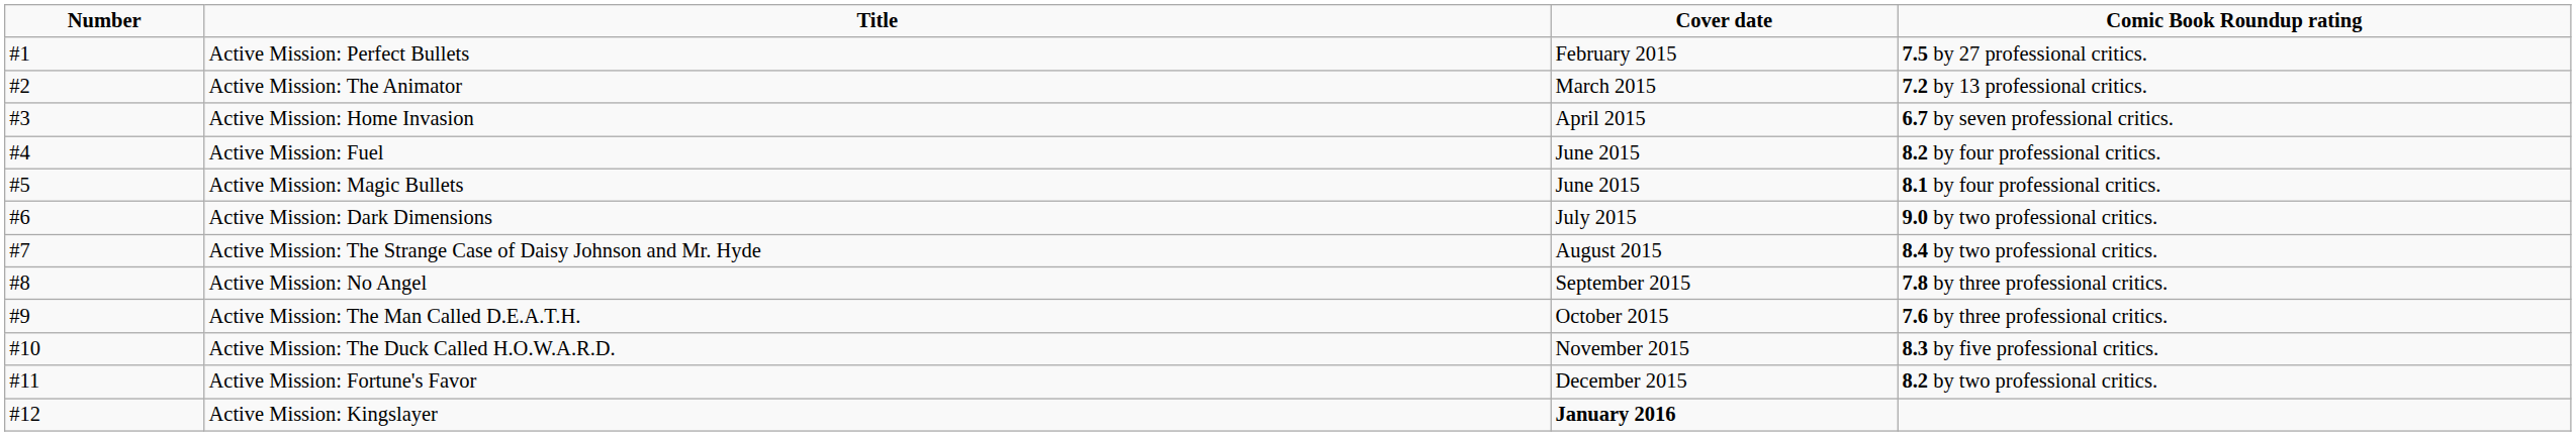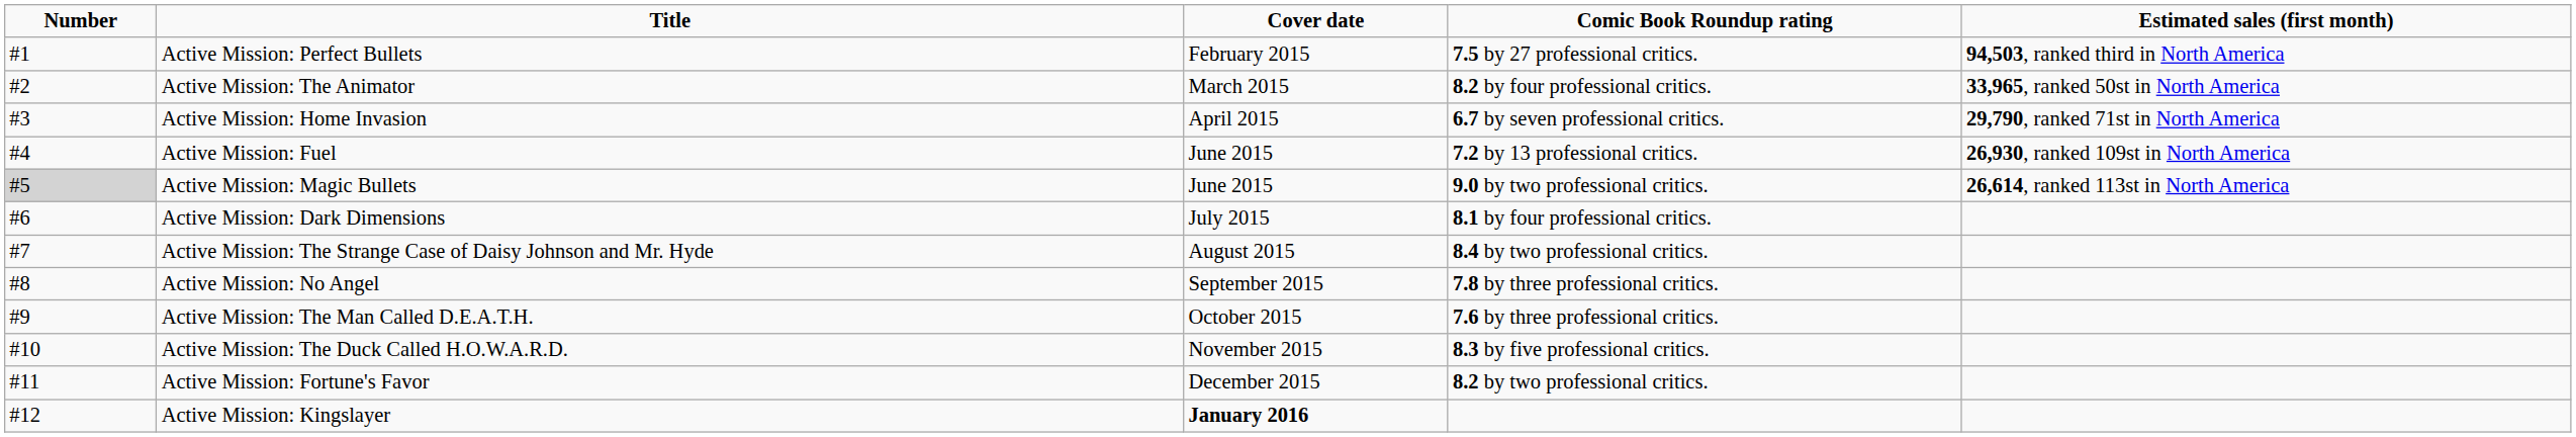+ column: Estimated sales (first month) | 94,503, ranked third in North America | 33,965, ranked 50st in North America | 29,790, ranked 71st in North America | 26,930, ranked 109st in North America | 26,614, ranked 113st in North America
Active Mission: The Animator | Comic Book Roundup rating: 7.2 by 13 professional critics. -> 8.2 by four professional critics.
Active Mission: Fuel | Comic Book Roundup rating: 8.2 by four professional critics. -> 7.2 by 13 professional critics.
Active Mission: Magic Bullets | Number: no background -> lightgrey background
Active Mission: Magic Bullets | Comic Book Roundup rating: 8.1 by four professional critics. -> 9.0 by two professional critics.
Active Mission: Dark Dimensions | Comic Book Roundup rating: 9.0 by two professional critics. -> 8.1 by four professional critics.
